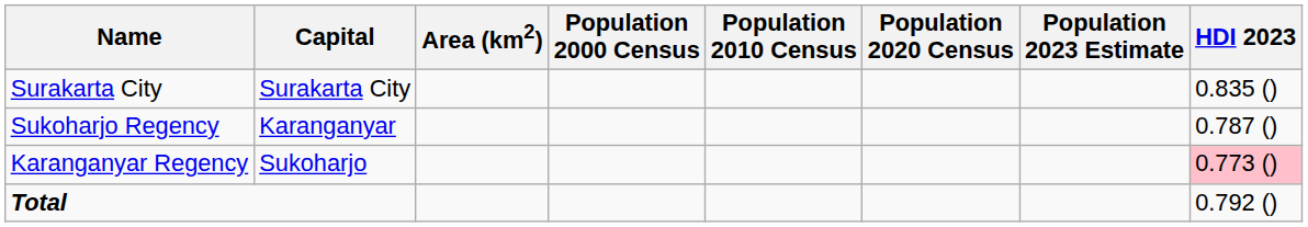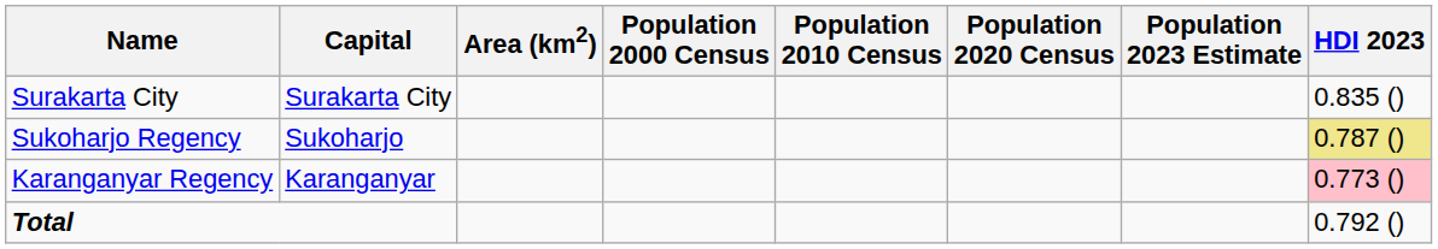Sukoharjo Regency | Capital: Karanganyar -> Sukoharjo
Sukoharjo Regency | HDI 2023: no background -> khaki background
Karanganyar Regency | Capital: Sukoharjo -> Karanganyar
